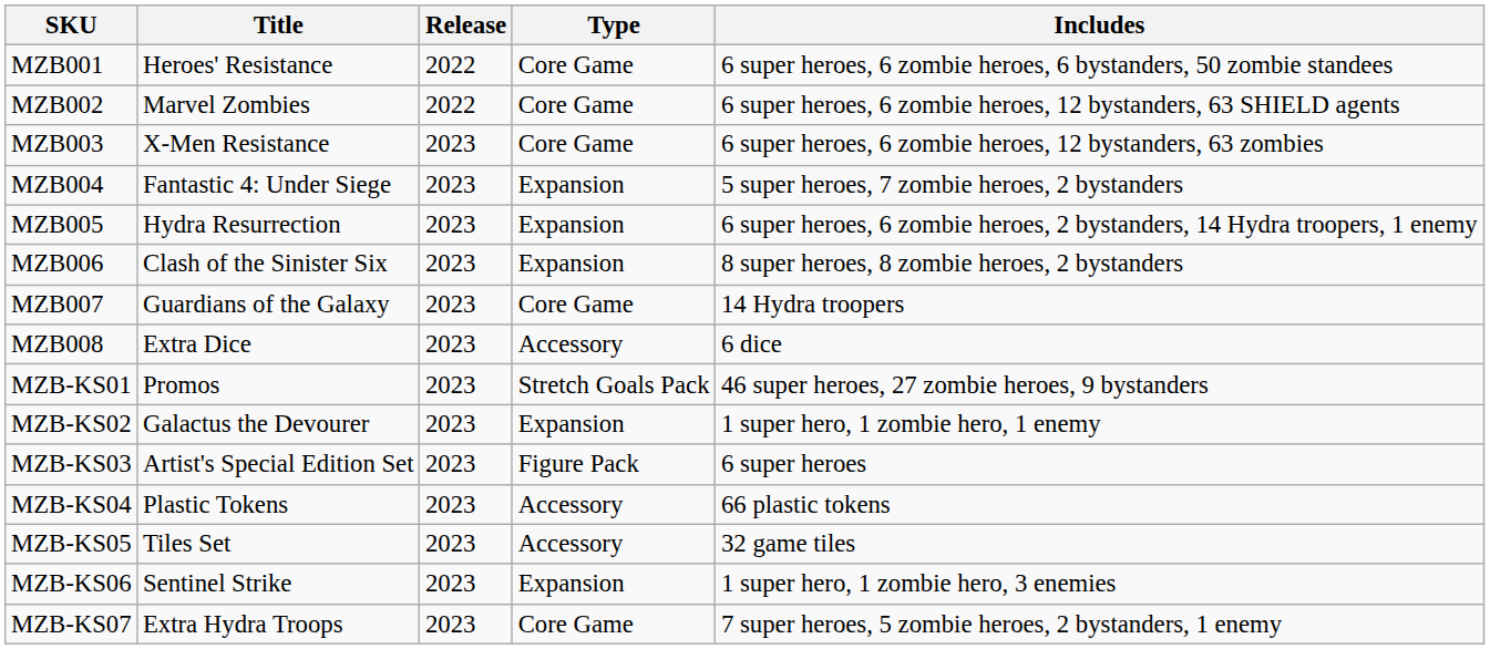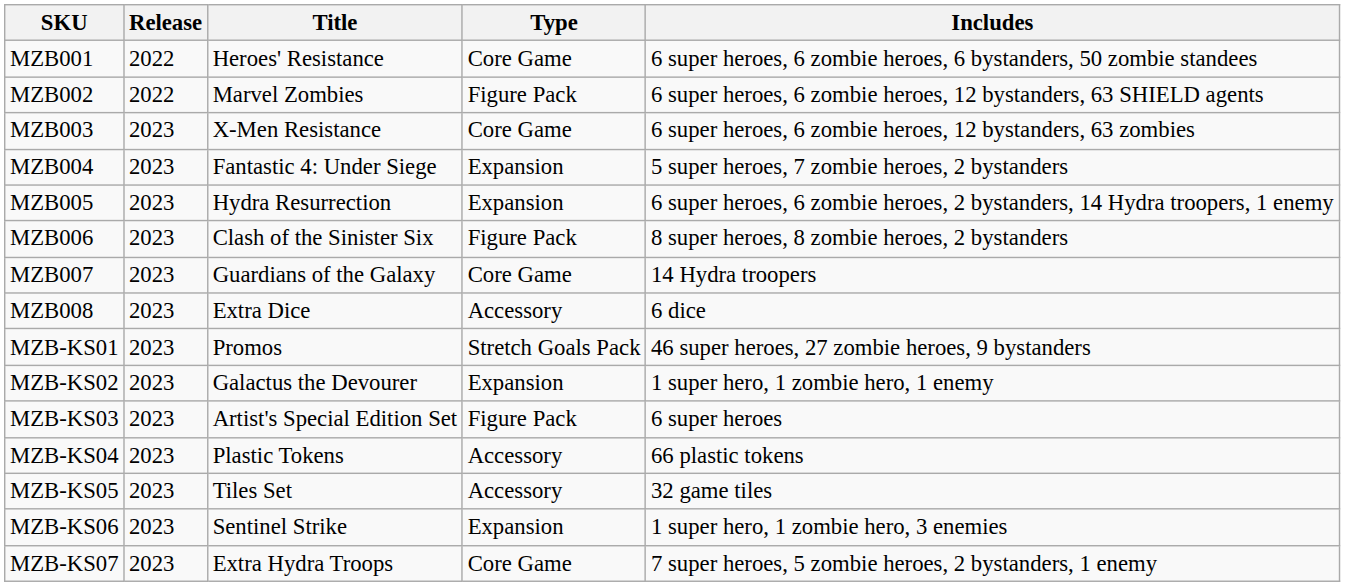columns swapped: Title <-> Release
MZB002 | Type: Core Game -> Figure Pack
MZB006 | Type: Expansion -> Figure Pack
